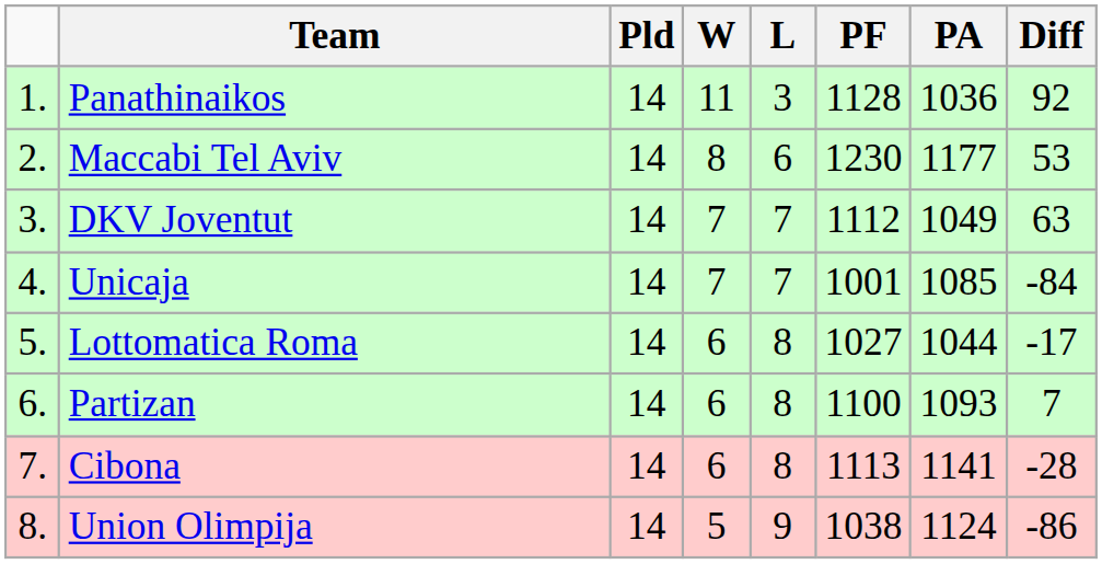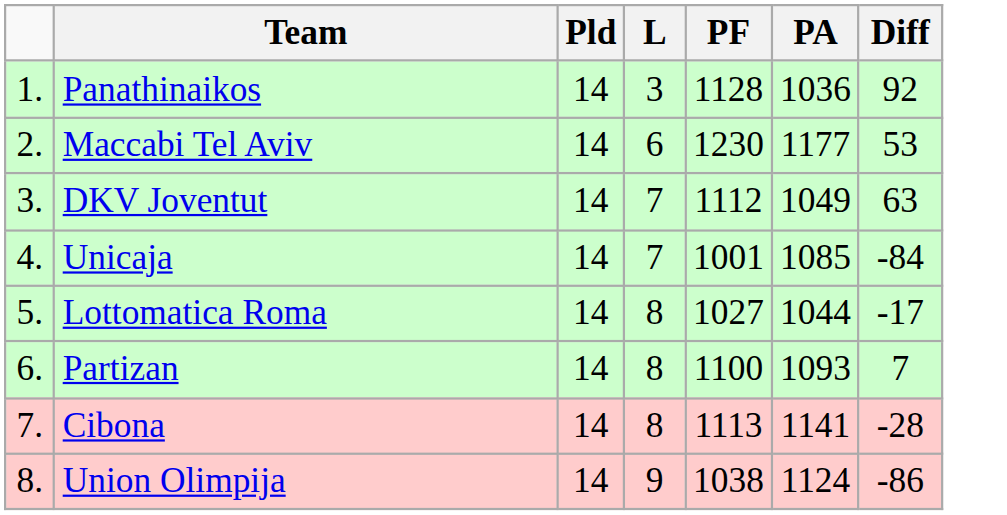- column: W | 11 | 8 | 7 | 7 | 6 | 6 | 6 | 5
